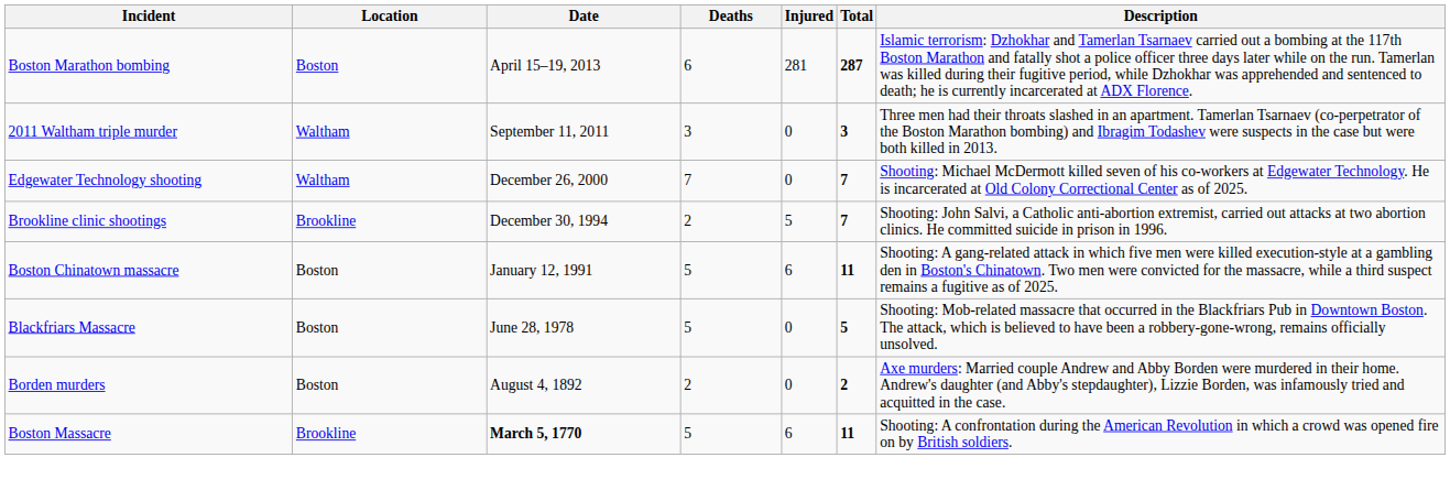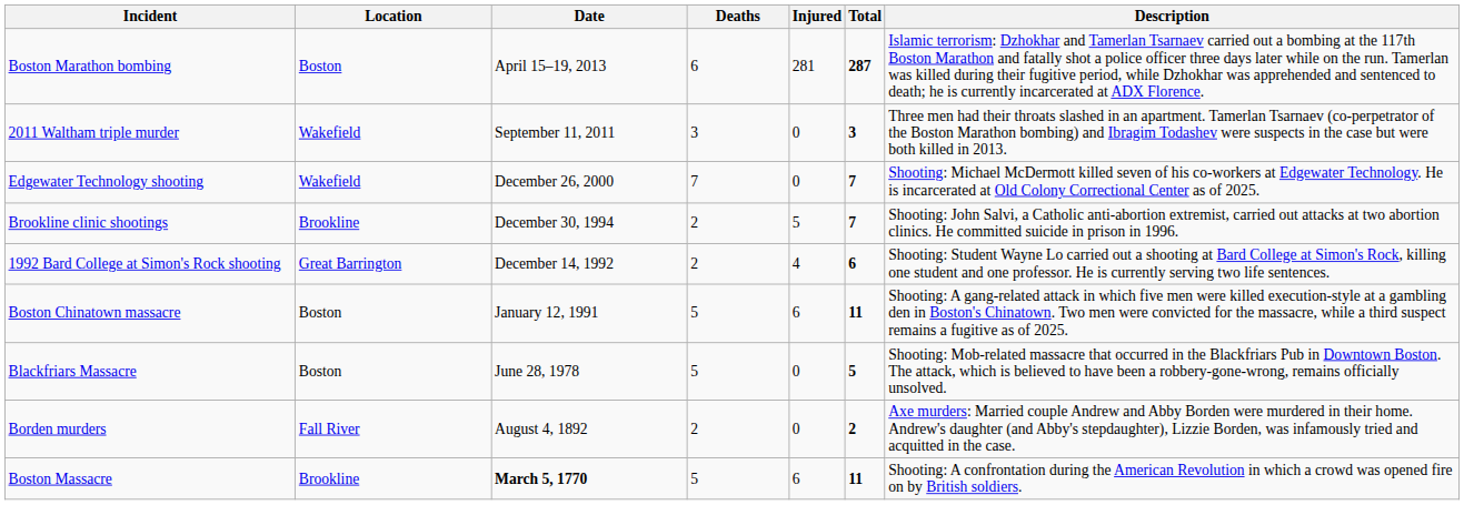2011 Waltham triple murder | Location: Waltham -> Wakefield
Edgewater Technology shooting | Location: Waltham -> Wakefield
+ row: 1992 Bard College at Simon's Rock shooting | Great Barrington | December 14, 1992 | 2 | 4 | 6 | Shooting: Student Wayne Lo carried out a shooting at Bard College at Simon's Rock, killing one student and one professor. He is currently serving two life sentences.
Borden murders | Location: Boston -> Fall River
